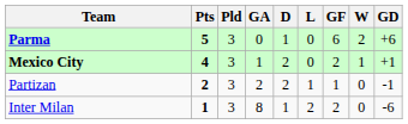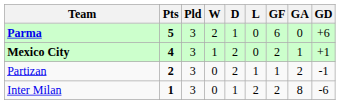columns swapped: W <-> GA
